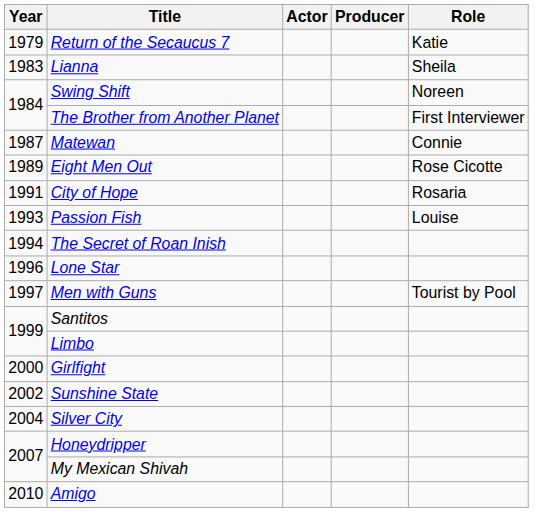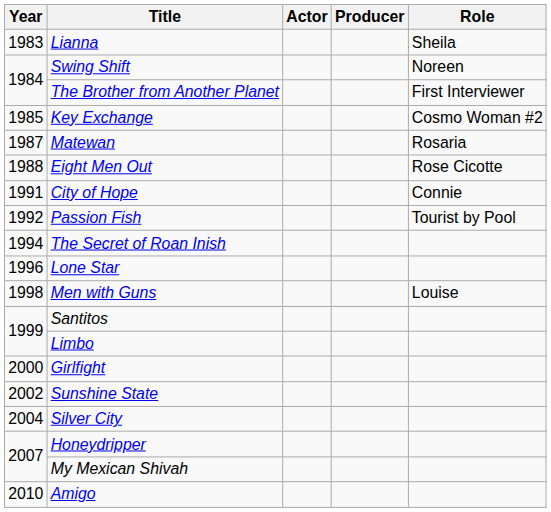- row: 1979 | Return of the Secaucus 7 | Katie
+ row: 1985 | Key Exchange | Cosmo Woman #2
Matewan | Role: Connie -> Rosaria
Eight Men Out | Year: 1989 -> 1988
City of Hope | Role: Rosaria -> Connie
Passion Fish | Year: 1993 -> 1992
Passion Fish | Role: Louise -> Tourist by Pool
Men with Guns | Year: 1997 -> 1998
Men with Guns | Role: Tourist by Pool -> Louise
